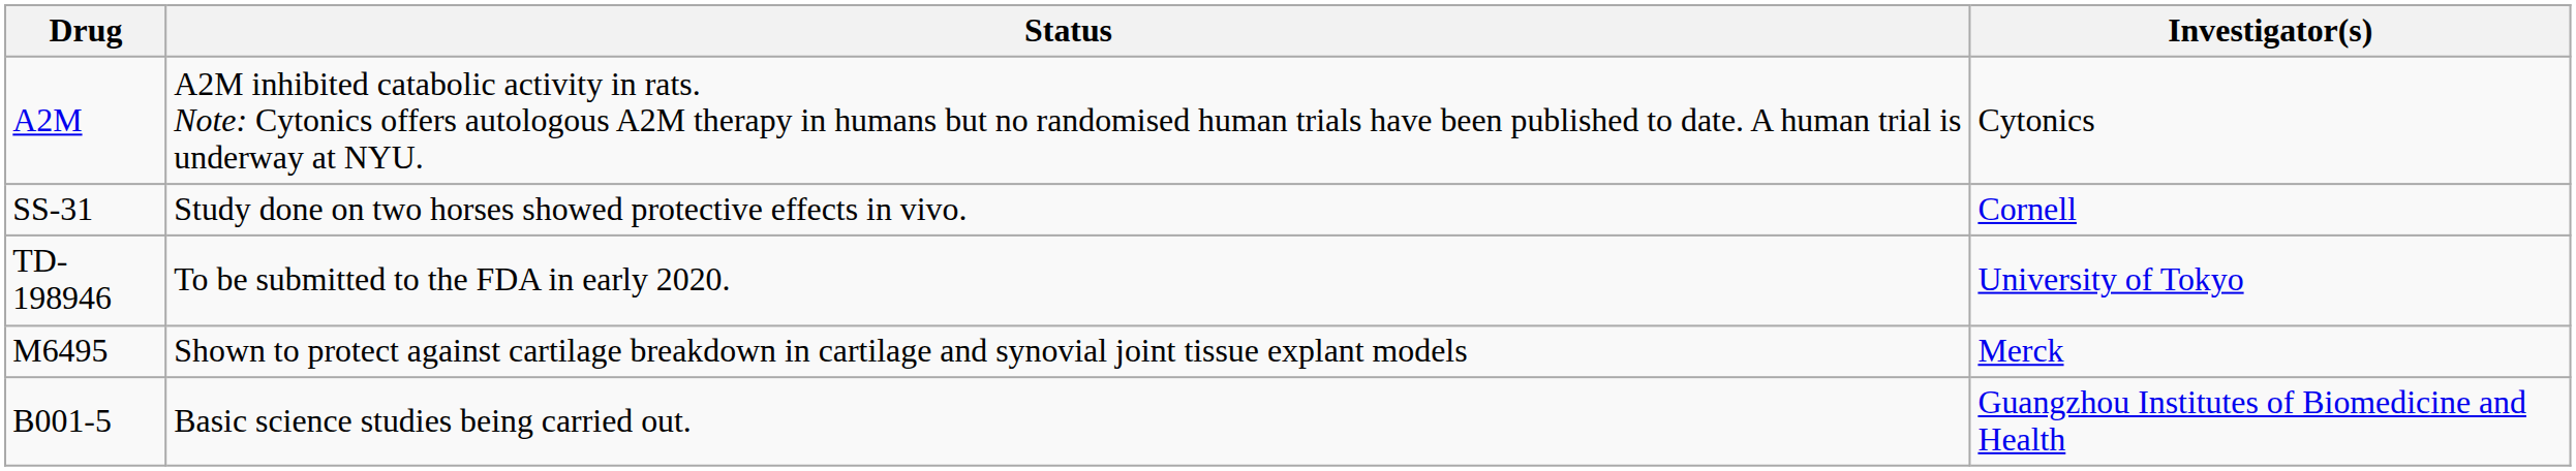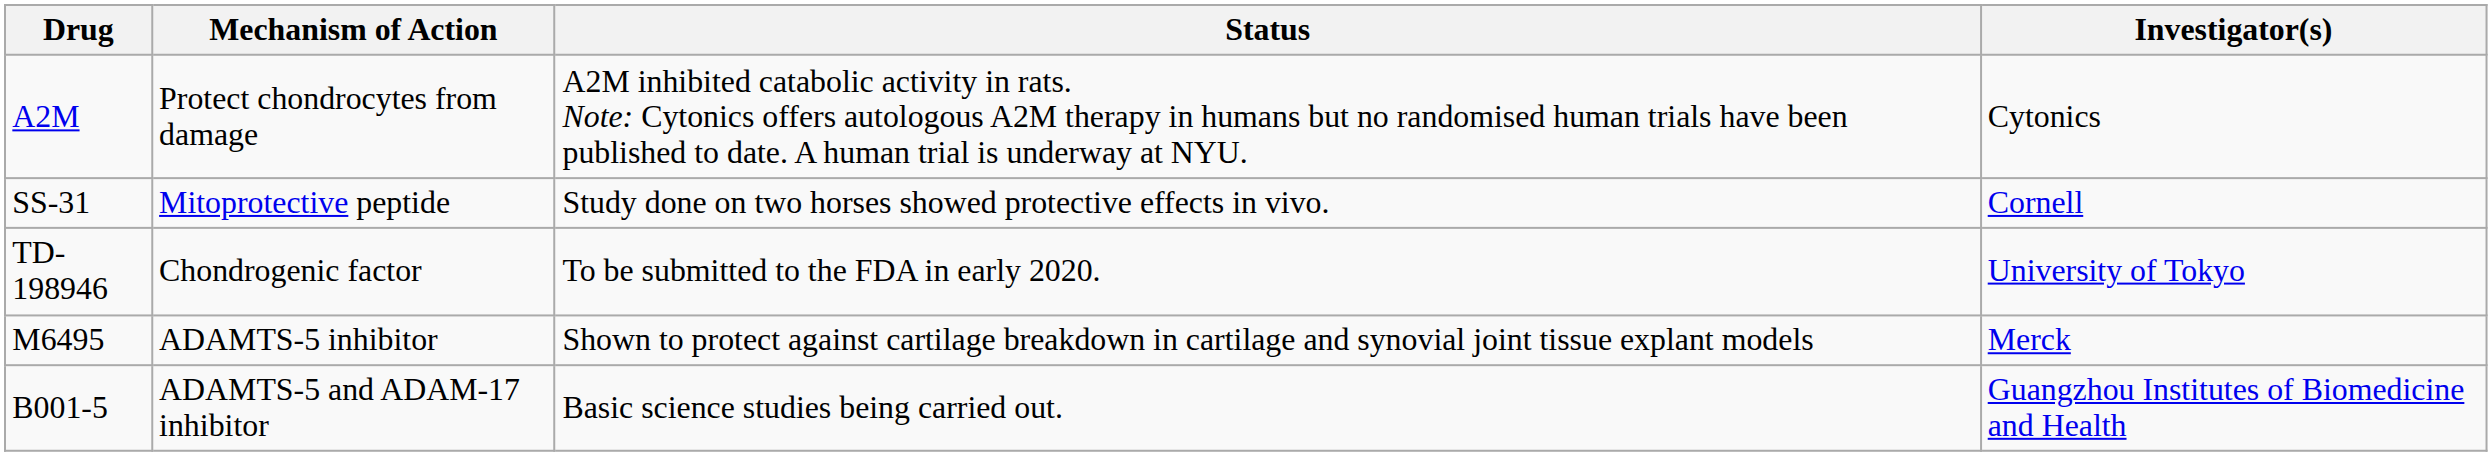+ column: Mechanism of Action | Protect chondrocytes from damage | Mitoprotective peptide | Chondrogenic factor | ADAMTS-5 inhibitor | ADAMTS-5 and ADAM-17 inhibitor
